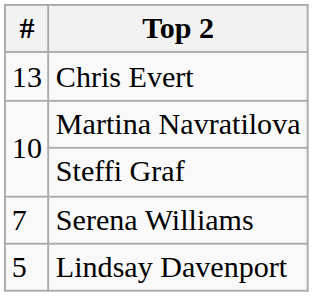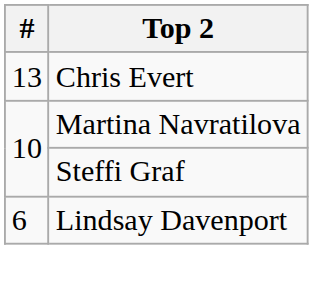- row: 7 | Serena Williams
Lindsay Davenport | #: 5 -> 6
